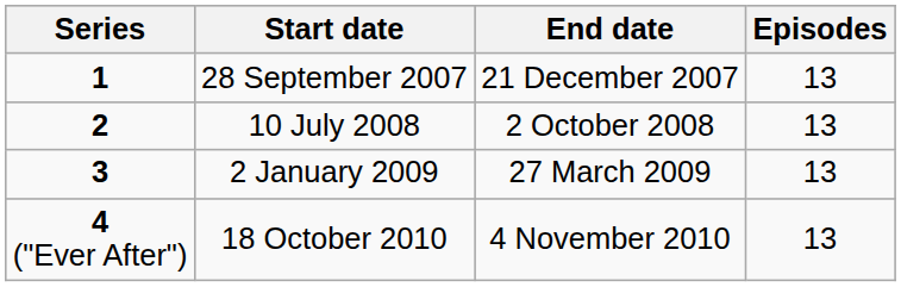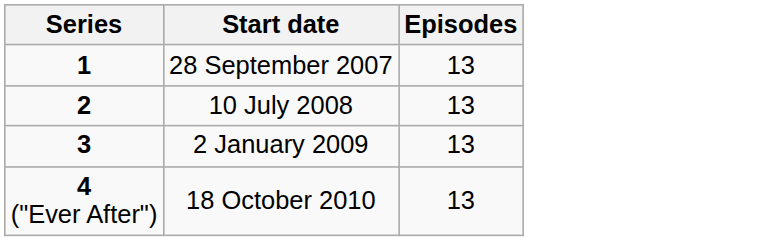- column: End date | 21 December 2007 | 2 October 2008 | 27 March 2009 | 4 November 2010
